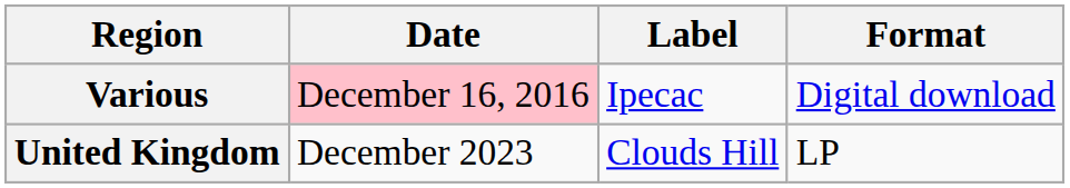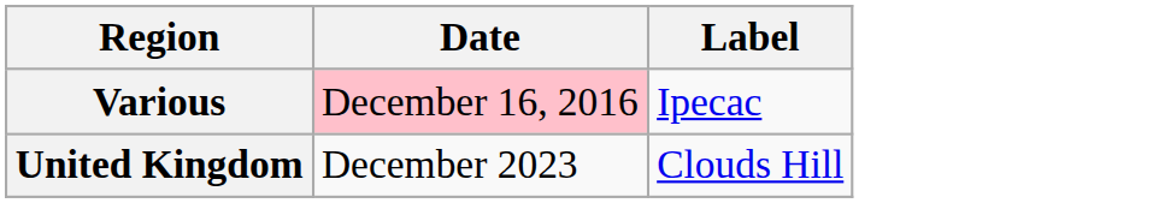- column: Format | Digital download | LP
